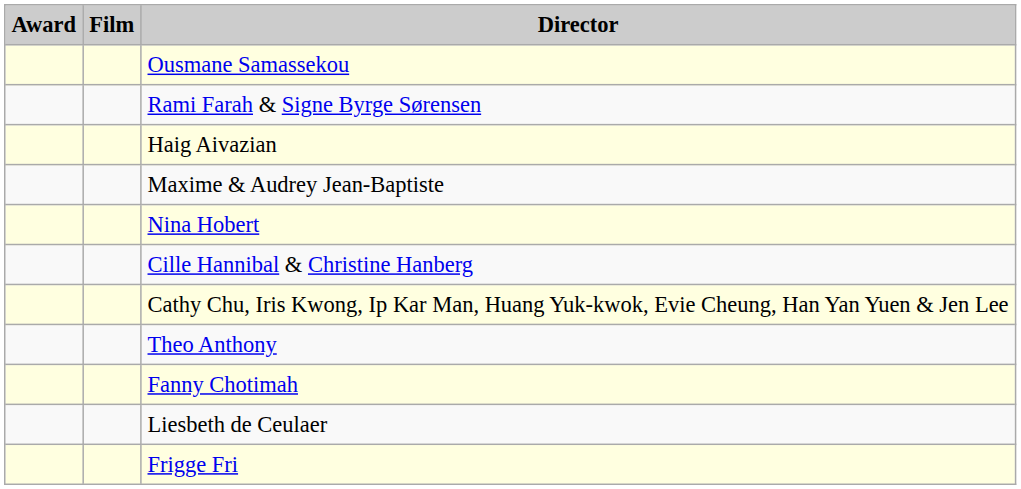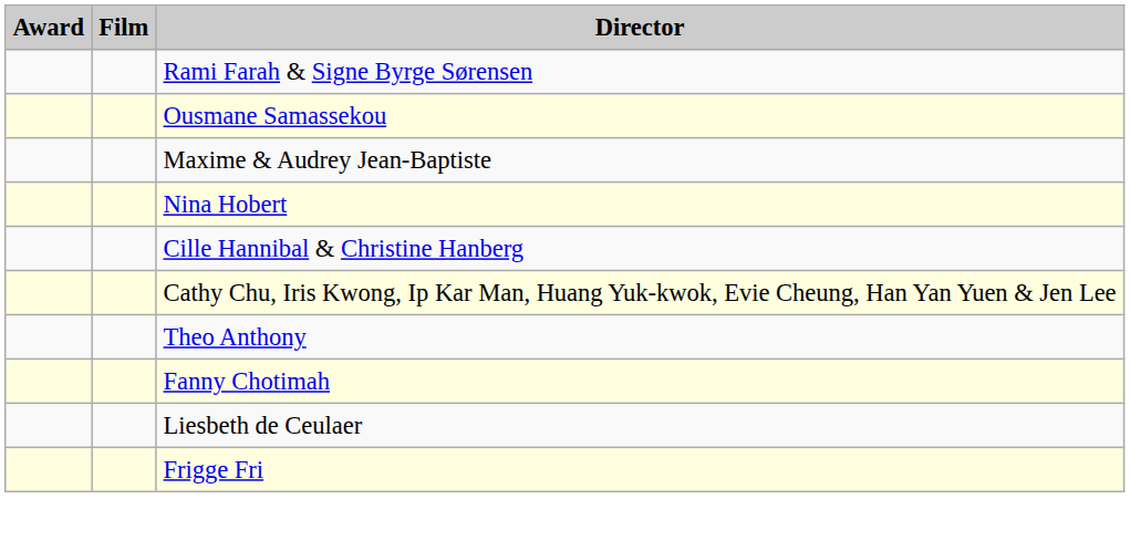rows swapped: Ousmane Samassekou <-> Rami Farah & Signe Byrge Sørensen
- row: Haig Aivazian
